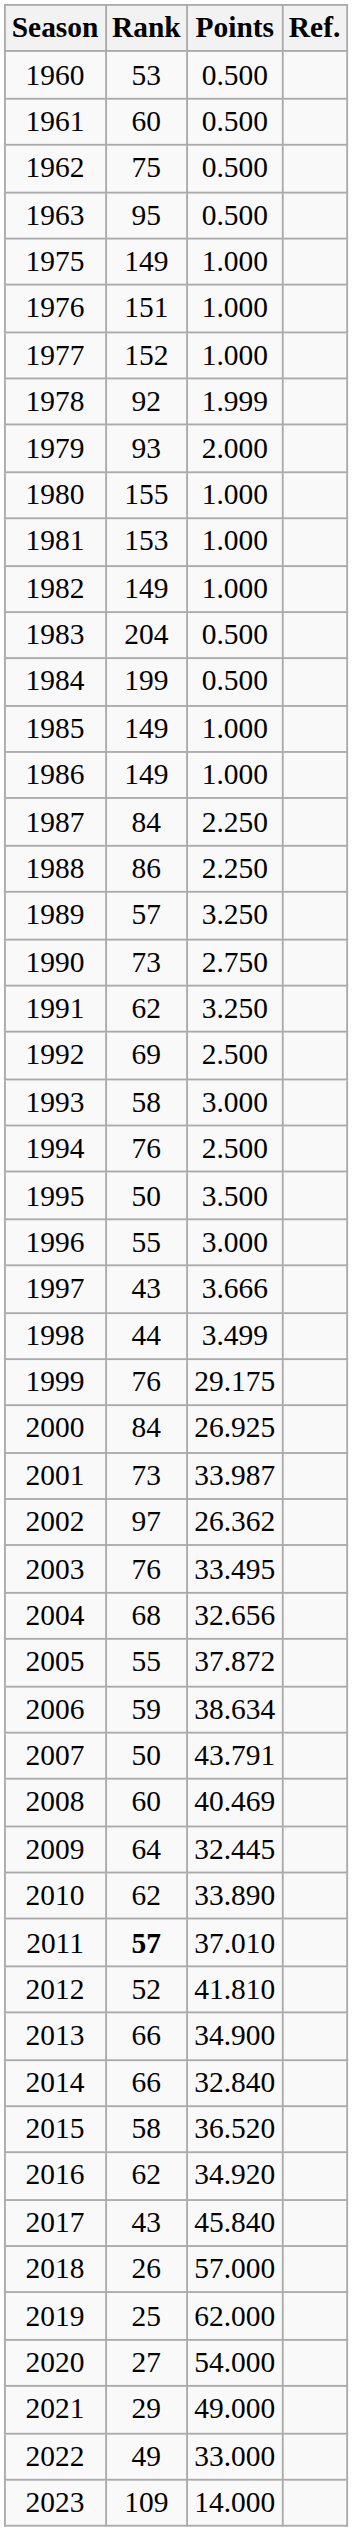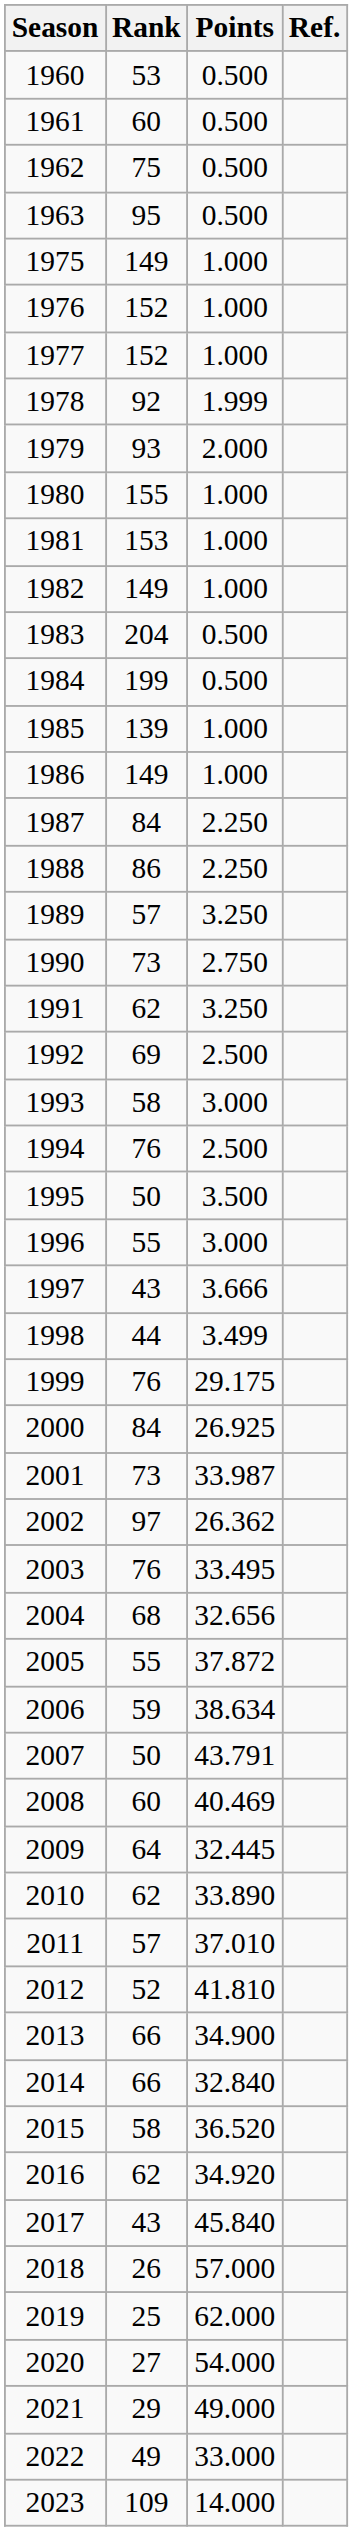1976 | Rank: 151 -> 152
1985 | Rank: 149 -> 139
2011 | Rank: bold -> normal
